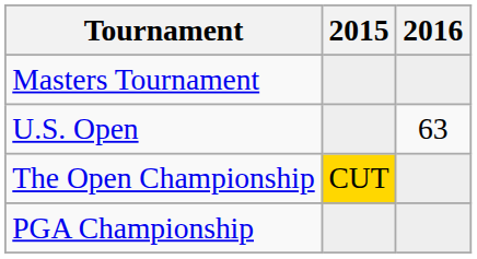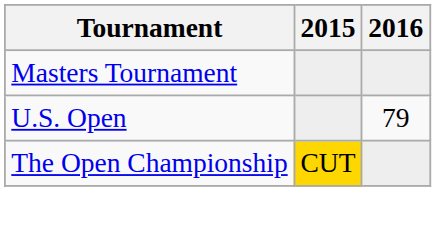U.S. Open | 2016: 63 -> 79
- row: PGA Championship
